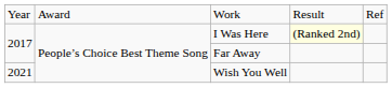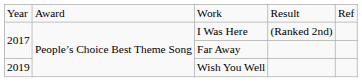I Was Here | column 4: lightyellow background -> no background
Wish You Well | column 1: 2021 -> 2019
